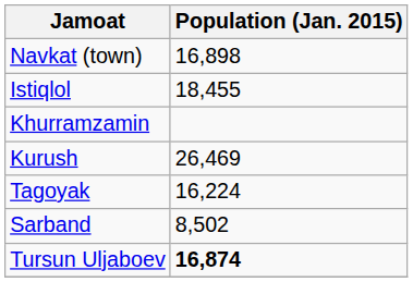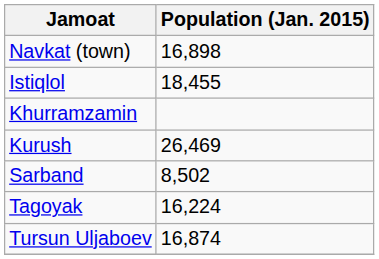rows swapped: Sarband <-> Tagoyak
Tursun Uljaboev | Population (Jan. 2015): bold -> normal
